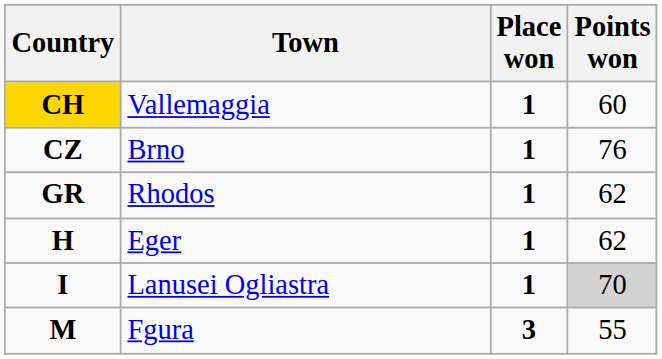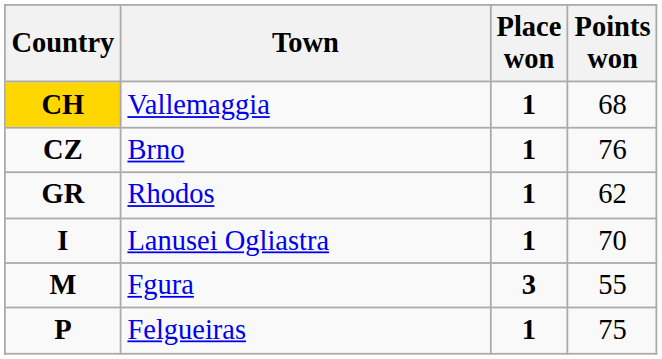Vallemaggia | Points won: 60 -> 68
- row: H | Eger | 1 | 62
Lanusei Ogliastra | Points won: lightgrey background -> no background
+ row: P | Felgueiras | 1 | 75
